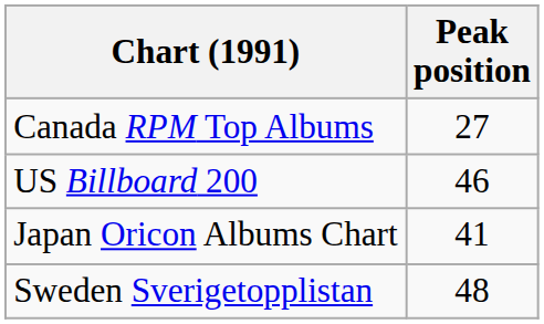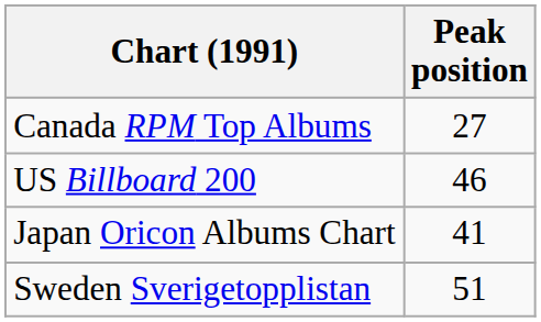Sweden Sverigetopplistan | Peak position: 48 -> 51
